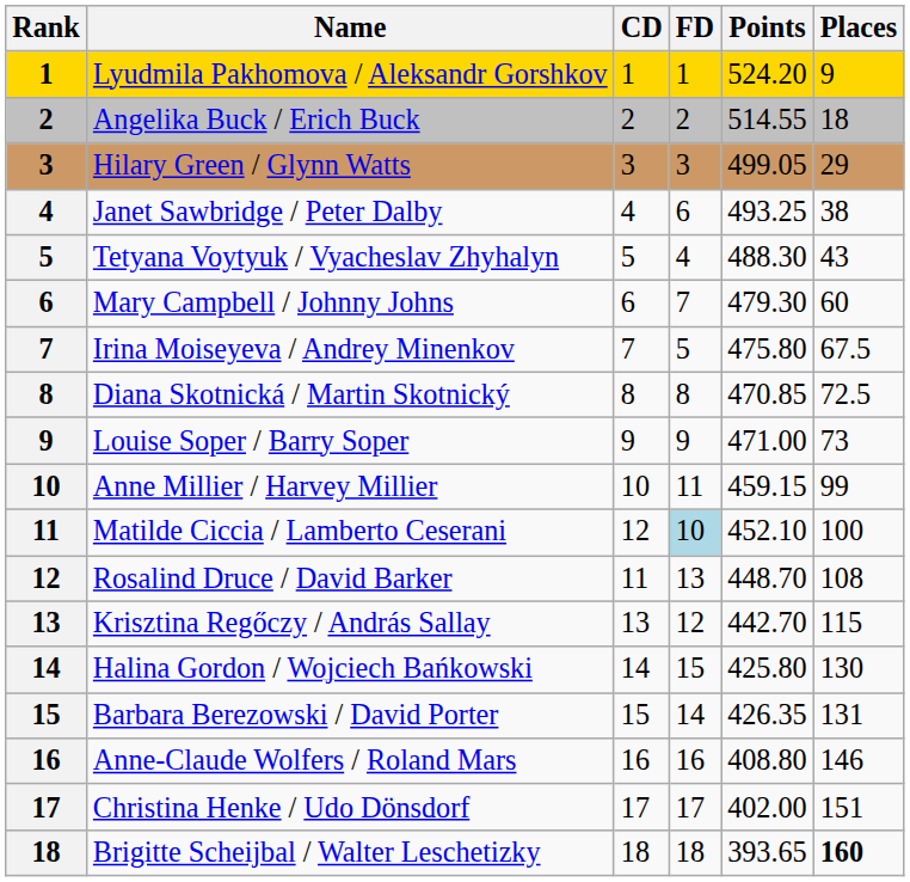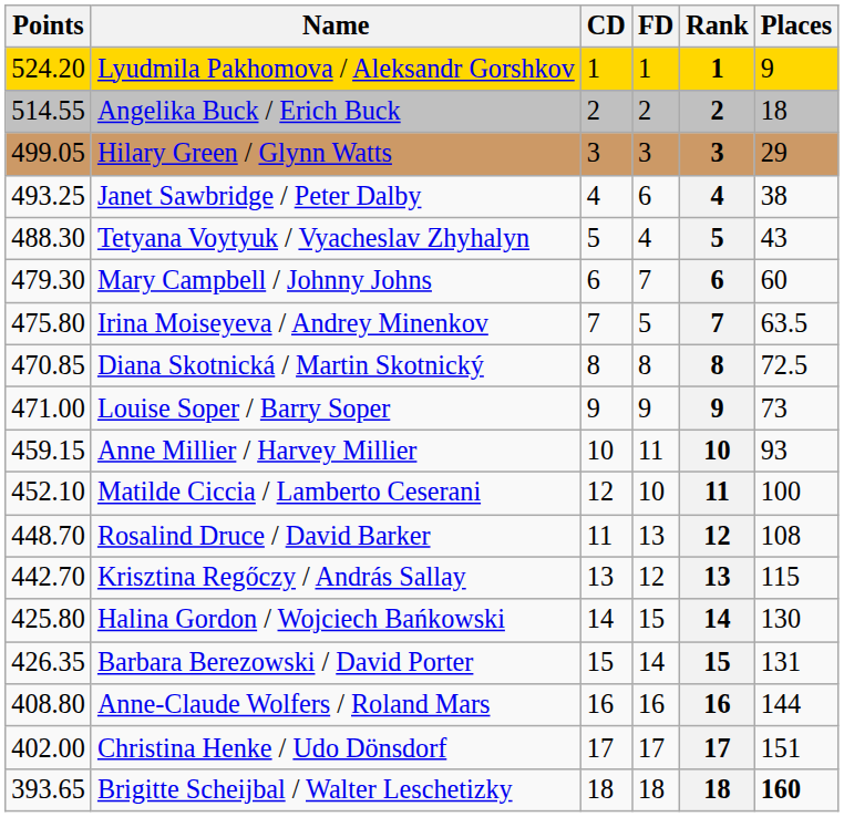columns swapped: Rank <-> Points
Irina Moiseyeva / Andrey Minenkov | Places: 67.5 -> 63.5
Anne Millier / Harvey Millier | Places: 99 -> 93
Matilde Ciccia / Lamberto Ceserani | FD: lightblue background -> no background
Anne-Claude Wolfers / Roland Mars | Places: 146 -> 144
